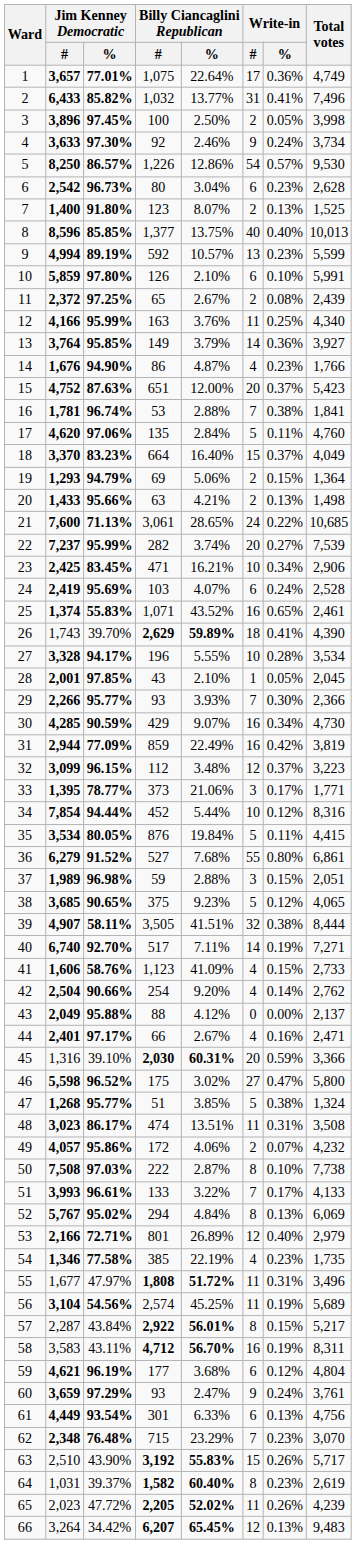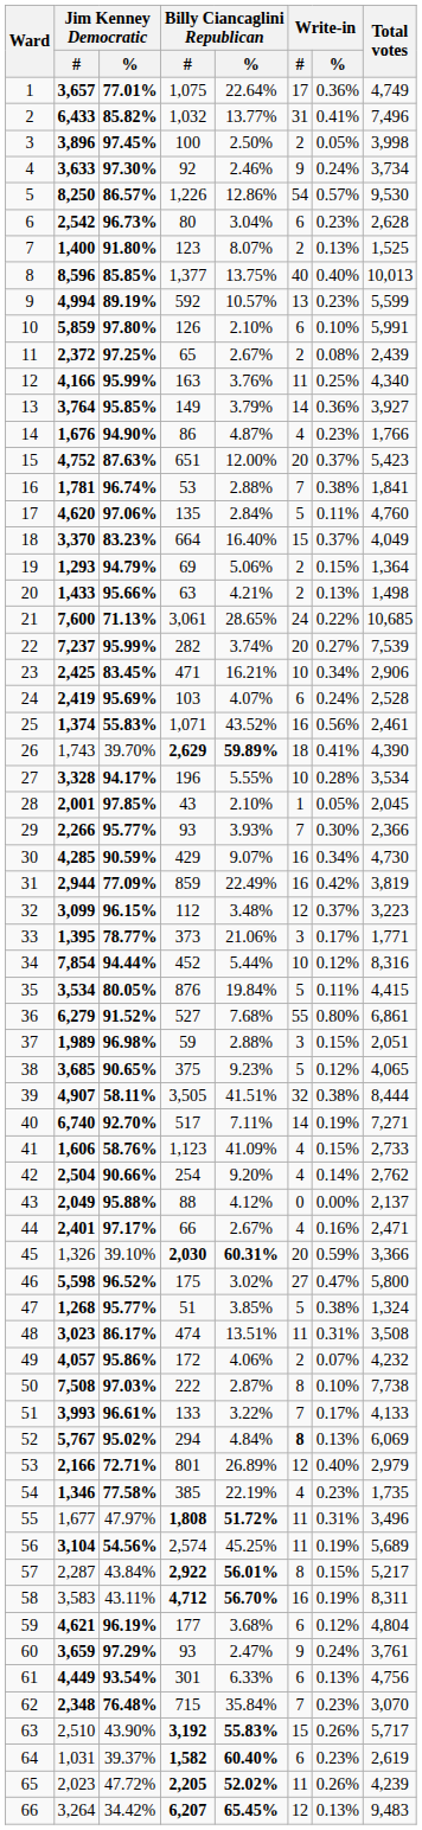25 | Write-in / %: 0.65% -> 0.56%
45 | Jim Kenney Democratic / #: 1,316 -> 1,326
52 | Write-in / #: normal -> bold
62 | Billy Ciancaglini Republican / %: 23.29% -> 35.84%
64 | Write-in / #: 8 -> 6
